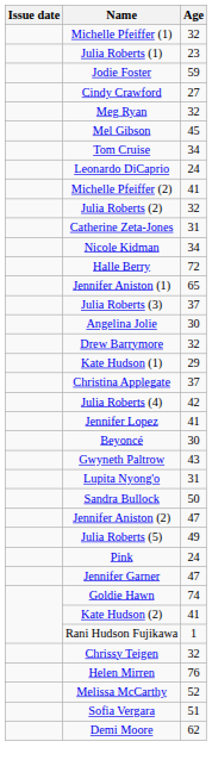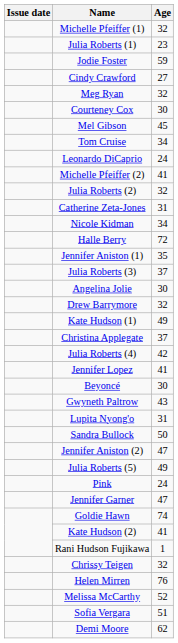+ row: Courteney Cox | 30
Jennifer Aniston (1) | Age: 65 -> 35
Kate Hudson (1) | Age: 29 -> 49
